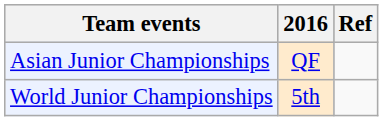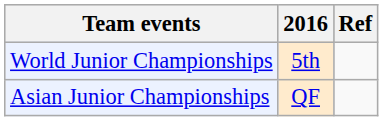rows swapped: Asian Junior Championships <-> World Junior Championships
